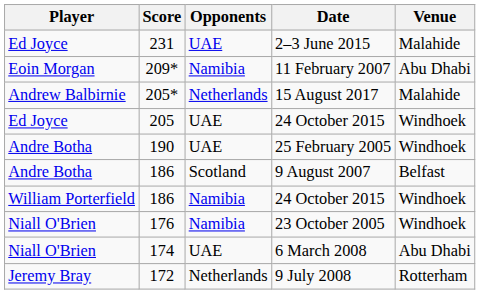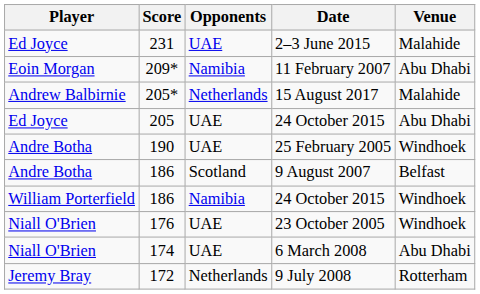205 / 24 October 2015 | Venue: Windhoek -> Abu Dhabi
23 October 2005 | Opponents: Namibia -> UAE
